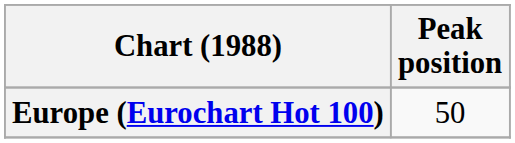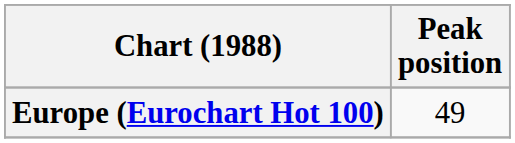Europe (Eurochart Hot 100) | Peak position: 50 -> 49
